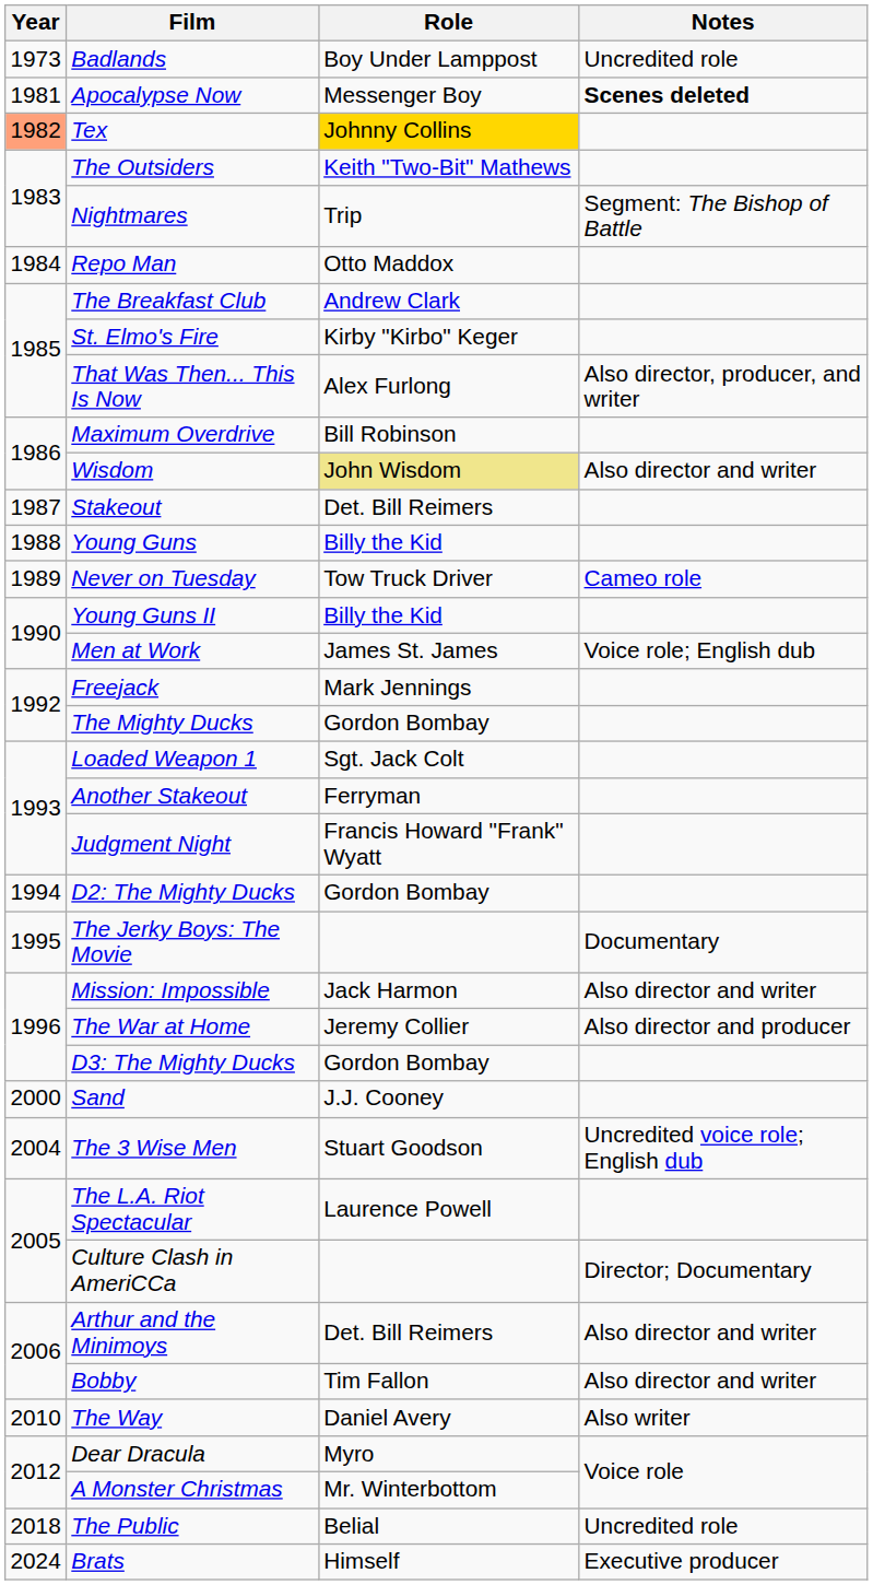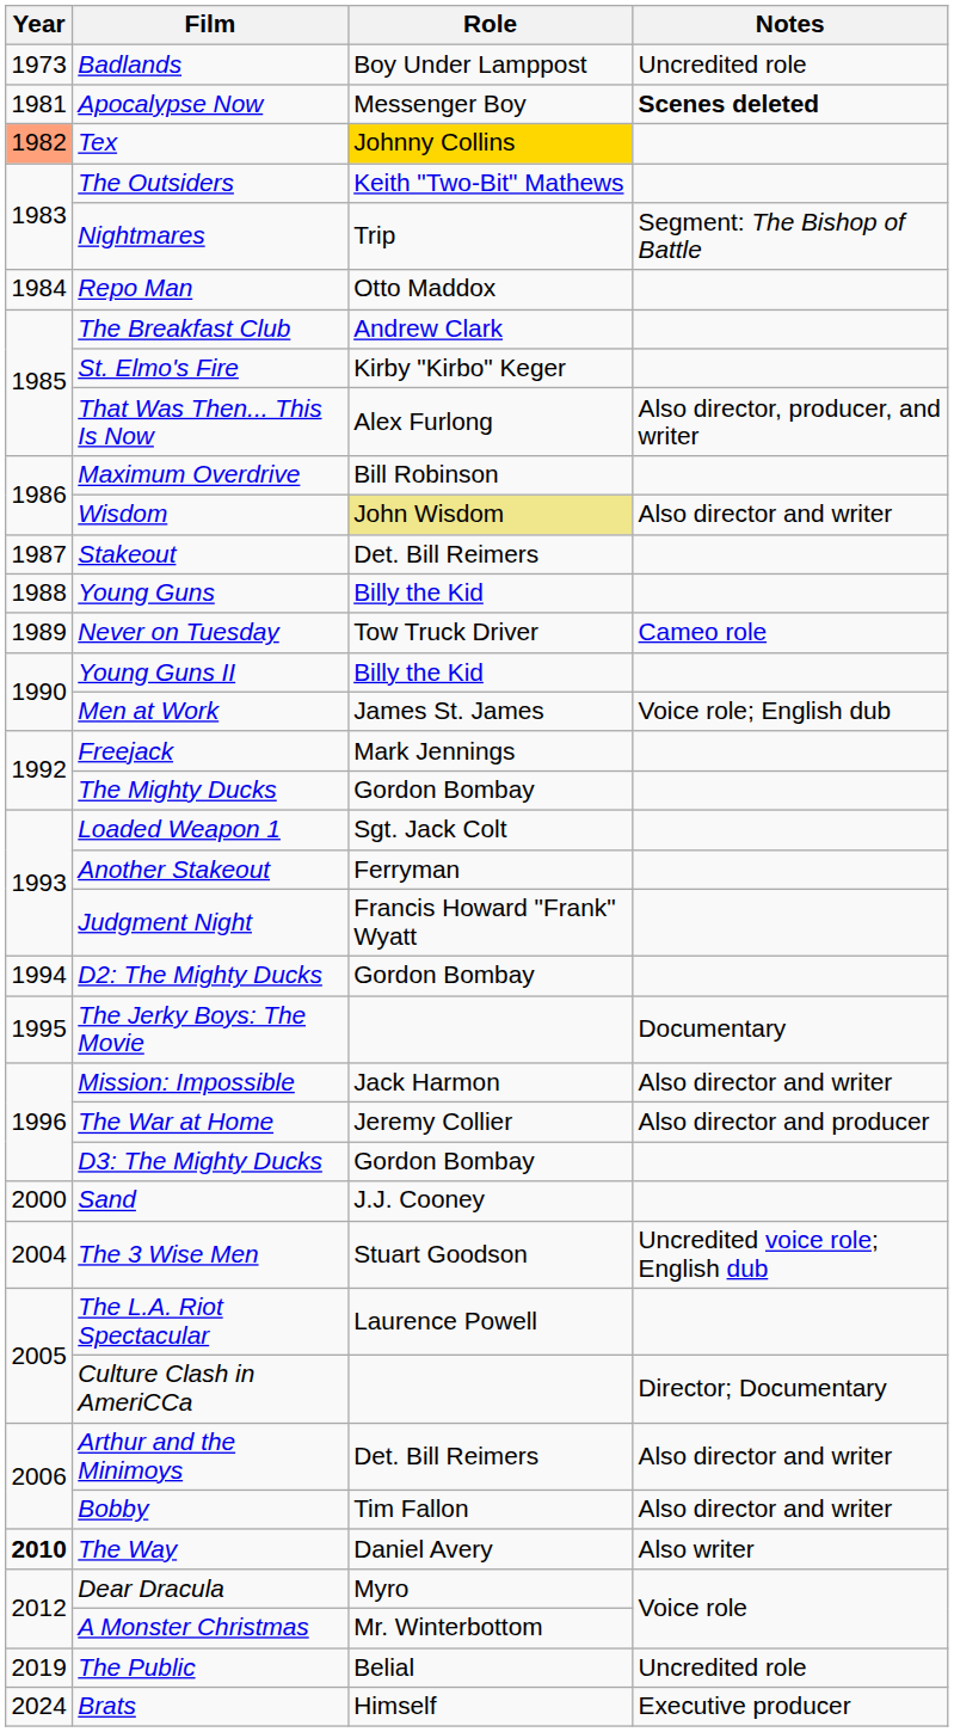The Way | Year: normal -> bold
The Public | Year: 2018 -> 2019
